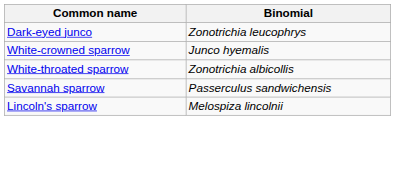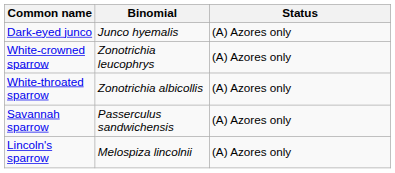+ column: Status | (A) Azores only | (A) Azores only | (A) Azores only | (A) Azores only | (A) Azores only
Dark-eyed junco | Binomial: Zonotrichia leucophrys -> Junco hyemalis
White-crowned sparrow | Binomial: Junco hyemalis -> Zonotrichia leucophrys
